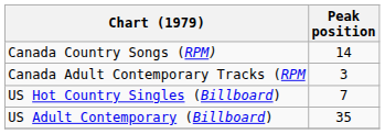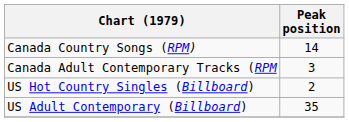US Hot Country Singles (Billboard) | Peak position: 7 -> 2
